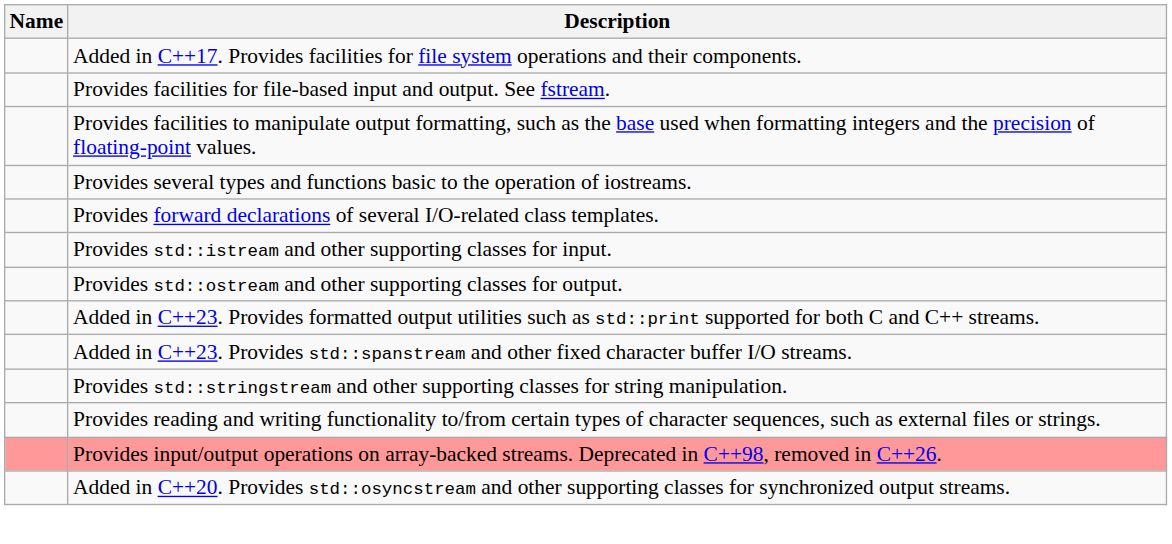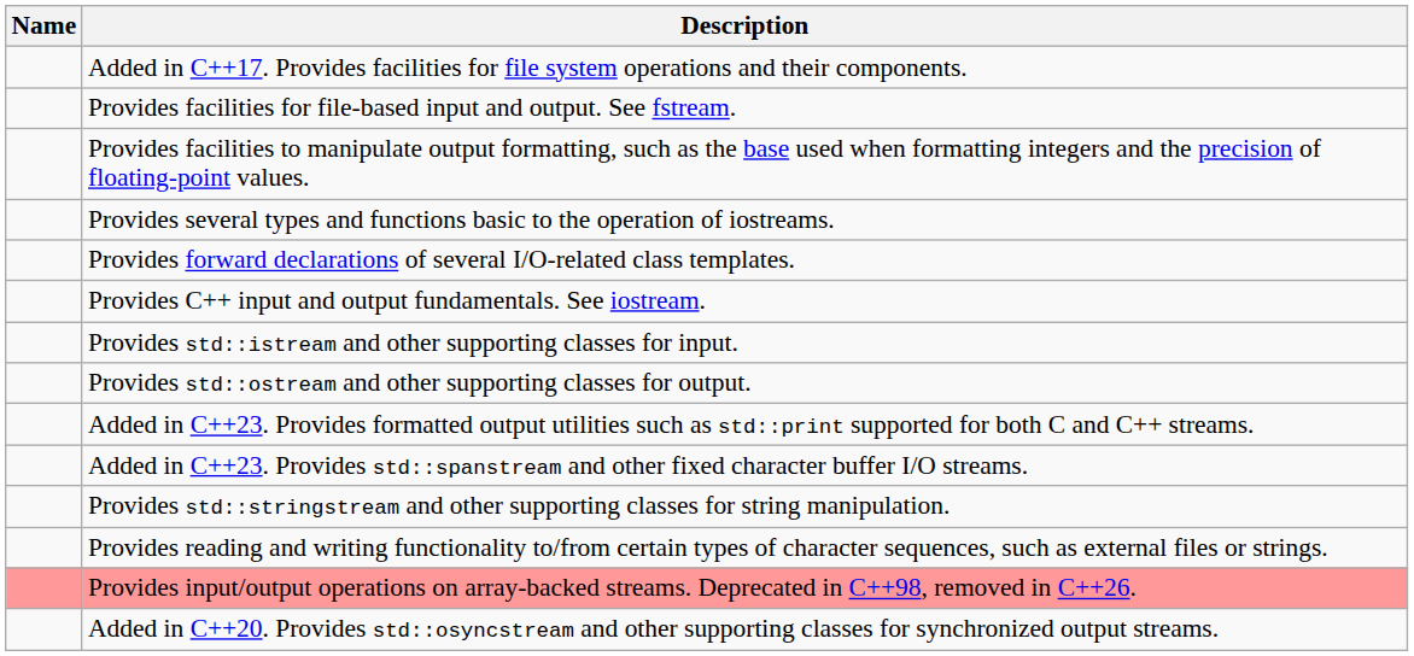+ row: Provides C++ input and output fundamentals. See iostream.
